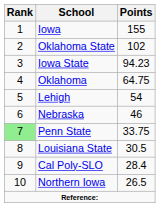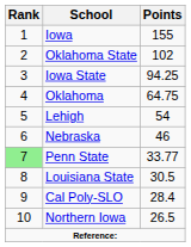Iowa State | Points: 94.23 -> 94.25
Penn State | Points: 33.75 -> 33.77
